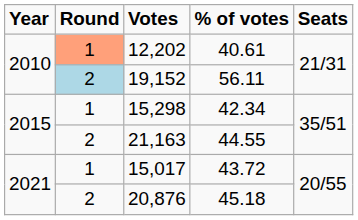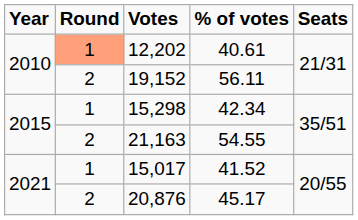19,152 | Round: lightblue background -> no background
21,163 | % of votes: 44.55 -> 54.55
15,017 | % of votes: 43.72 -> 41.52
20,876 | % of votes: 45.18 -> 45.17
